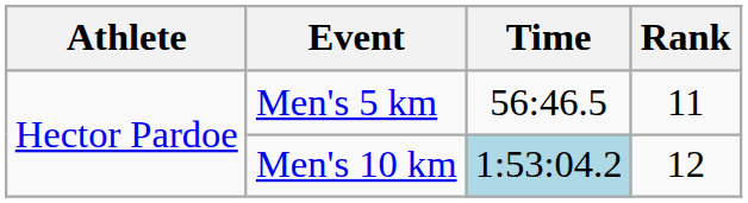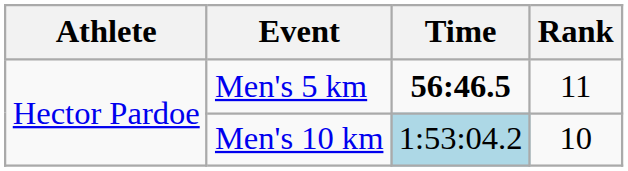Men's 5 km | Time: normal -> bold
Men's 10 km | Rank: 12 -> 10
